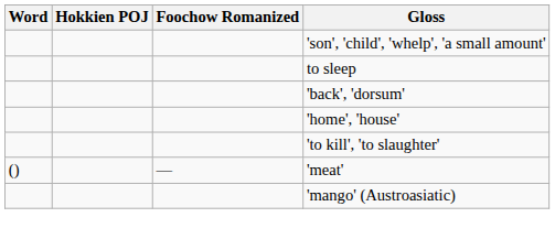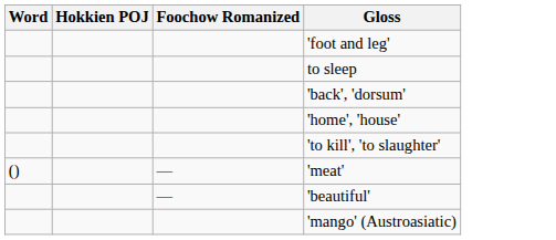+ row: 'foot and leg'
- row: 'son', 'child', 'whelp', 'a small amount'
+ row: — | 'beautiful'
